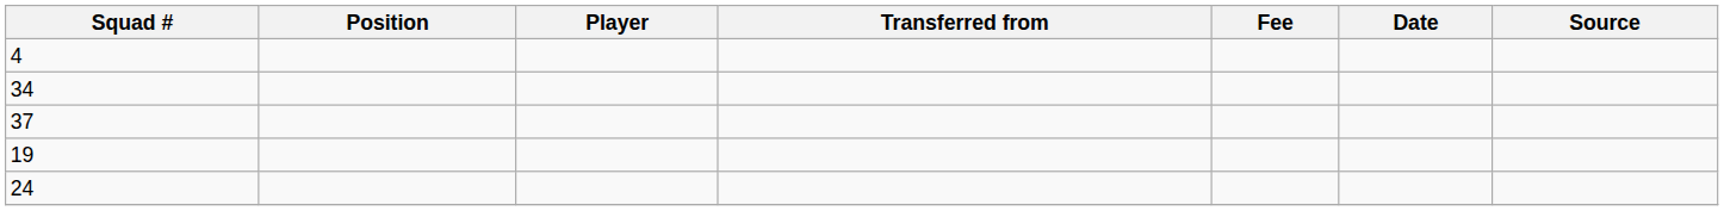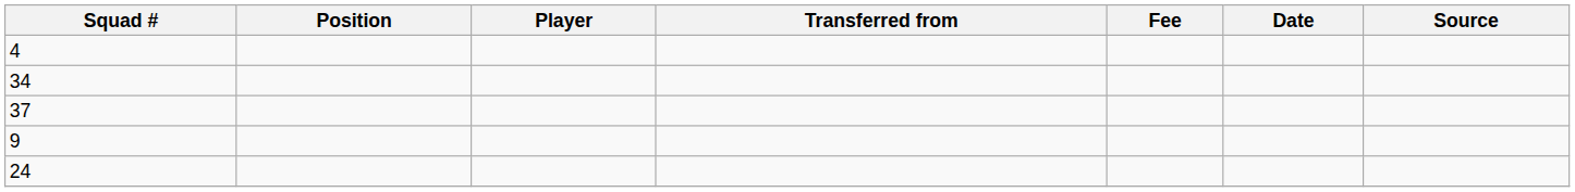+ row: 9
- row: 19
